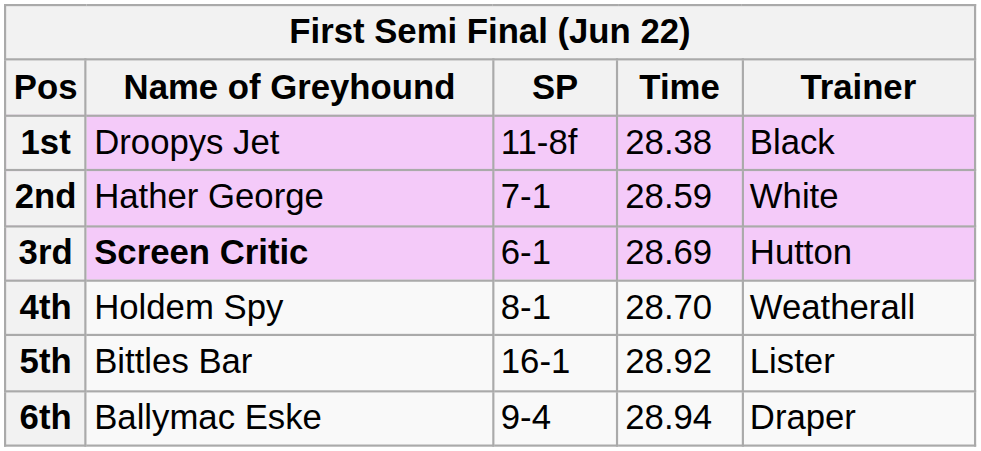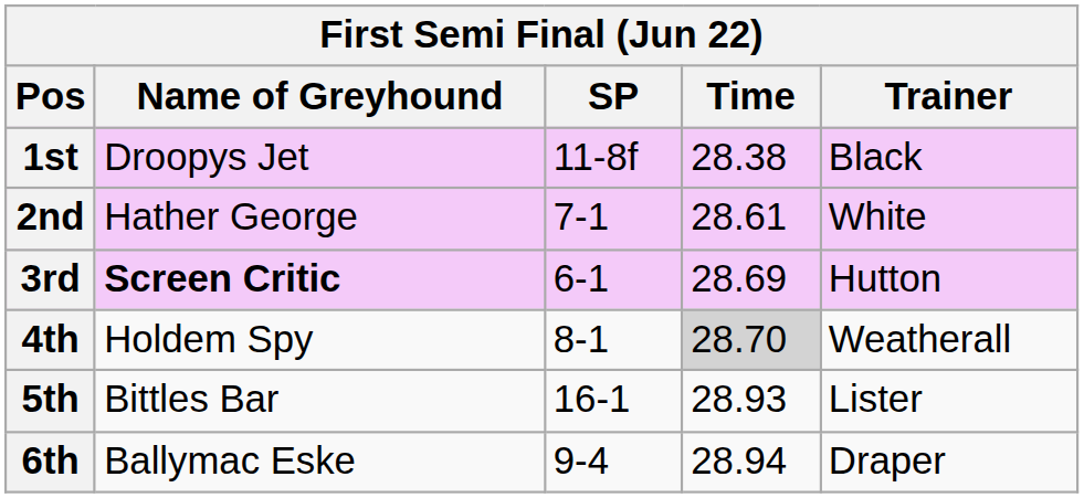2nd | Time: 28.59 -> 28.61
4th | Time: no background -> lightgrey background
5th | Time: 28.92 -> 28.93
